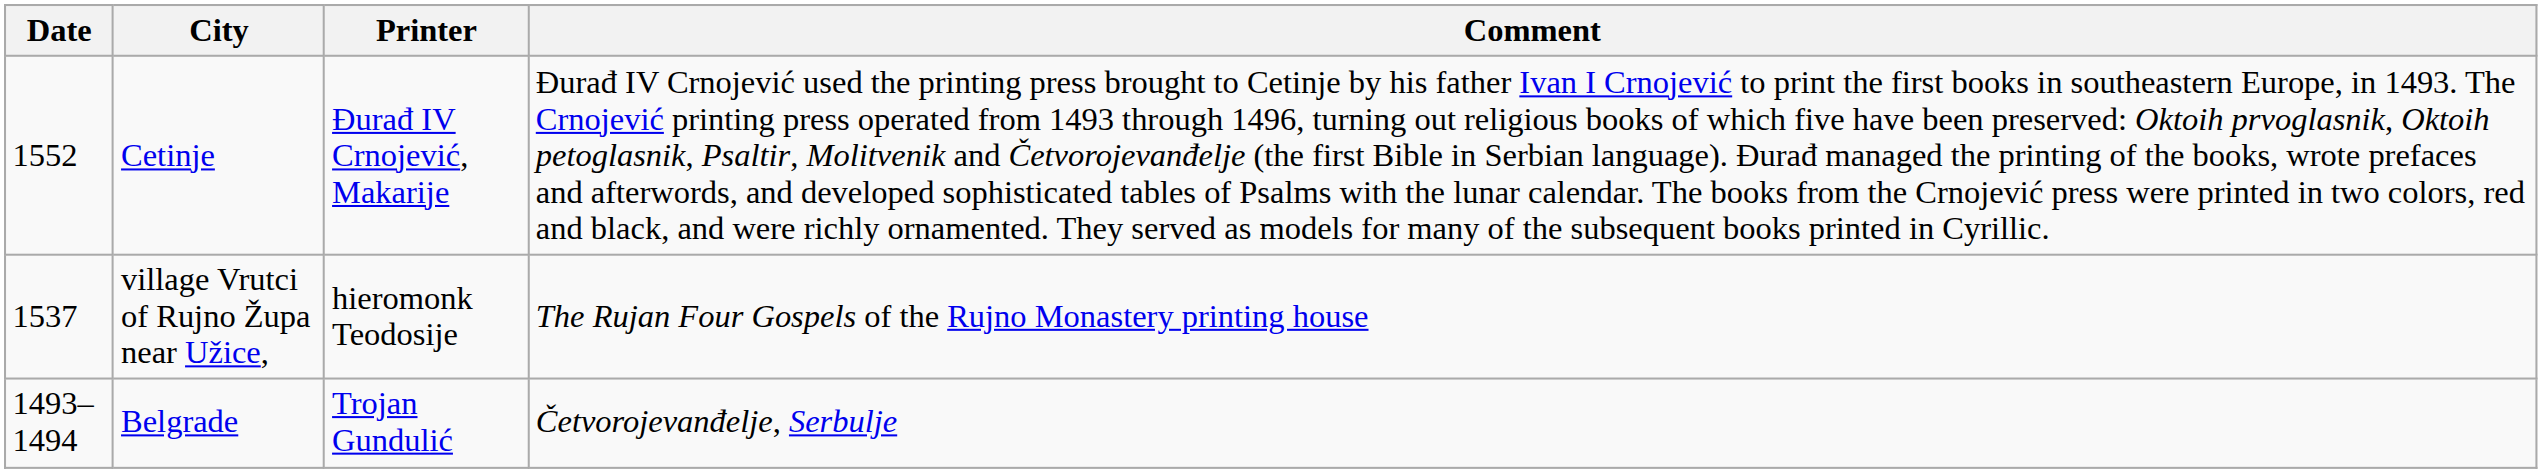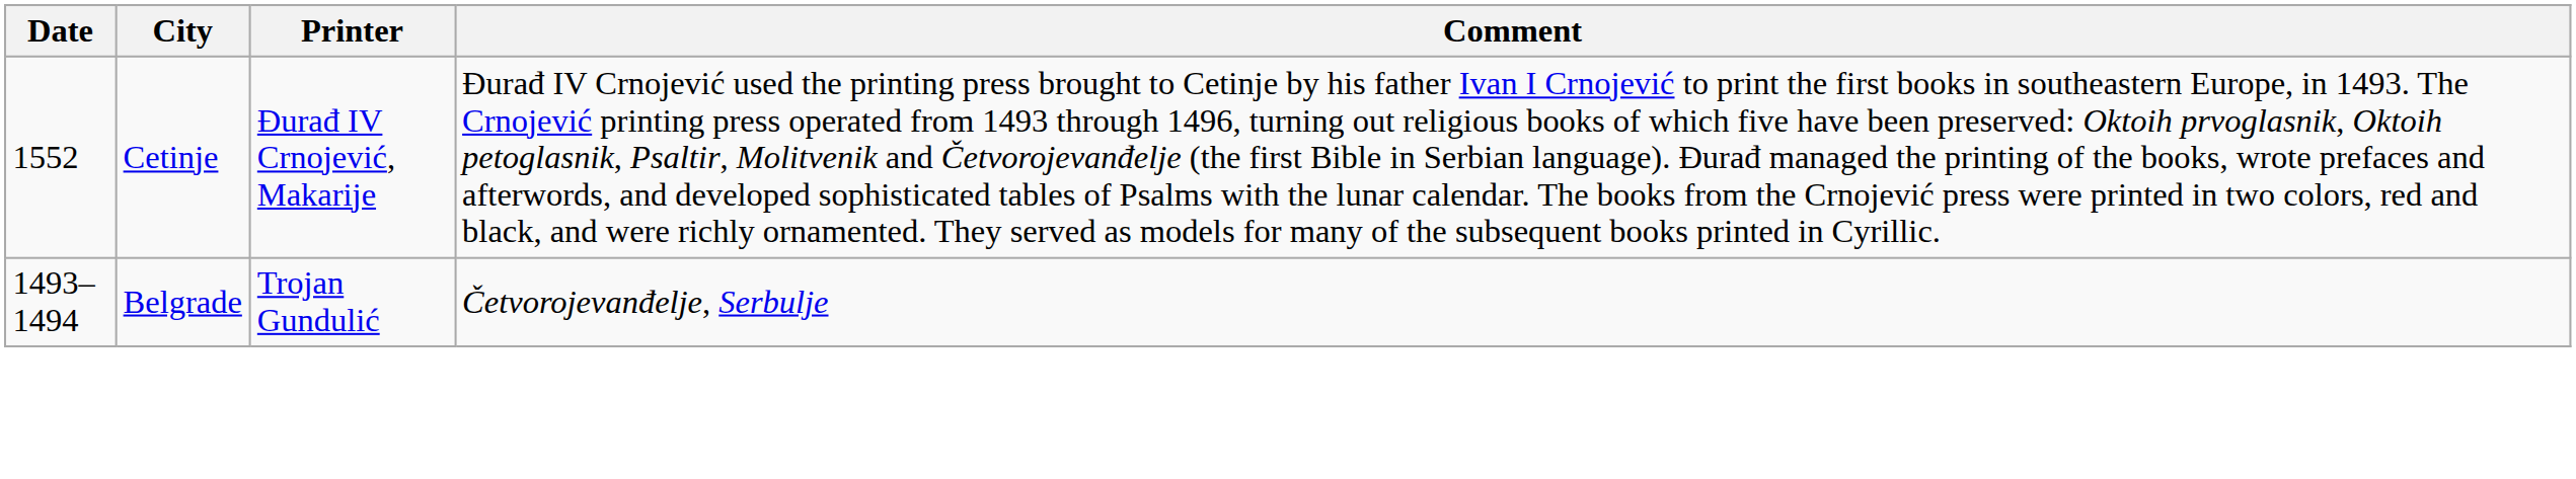- row: 1537 | village Vrutci of Rujno Župa near Užice, | hieromonk Teodosije | The Rujan Four Gospels of the Rujno Monastery printing house
